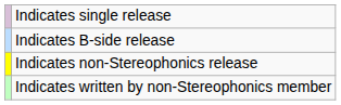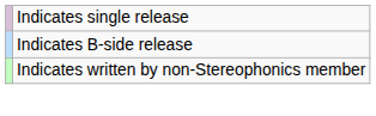- row: Indicates non-Stereophonics release
